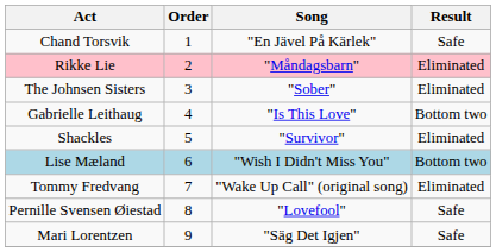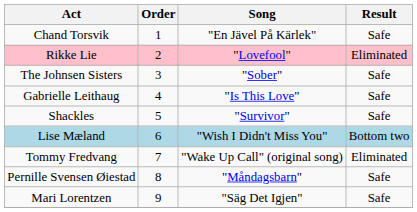Rikke Lie | Song: "Måndagsbarn" -> "Lovefool"
The Johnsen Sisters | Result: Eliminated -> Safe
Gabrielle Leithaug | Result: Bottom two -> Safe
Shackles | Result: Eliminated -> Safe
Pernille Svensen Øiestad | Song: "Lovefool" -> "Måndagsbarn"
